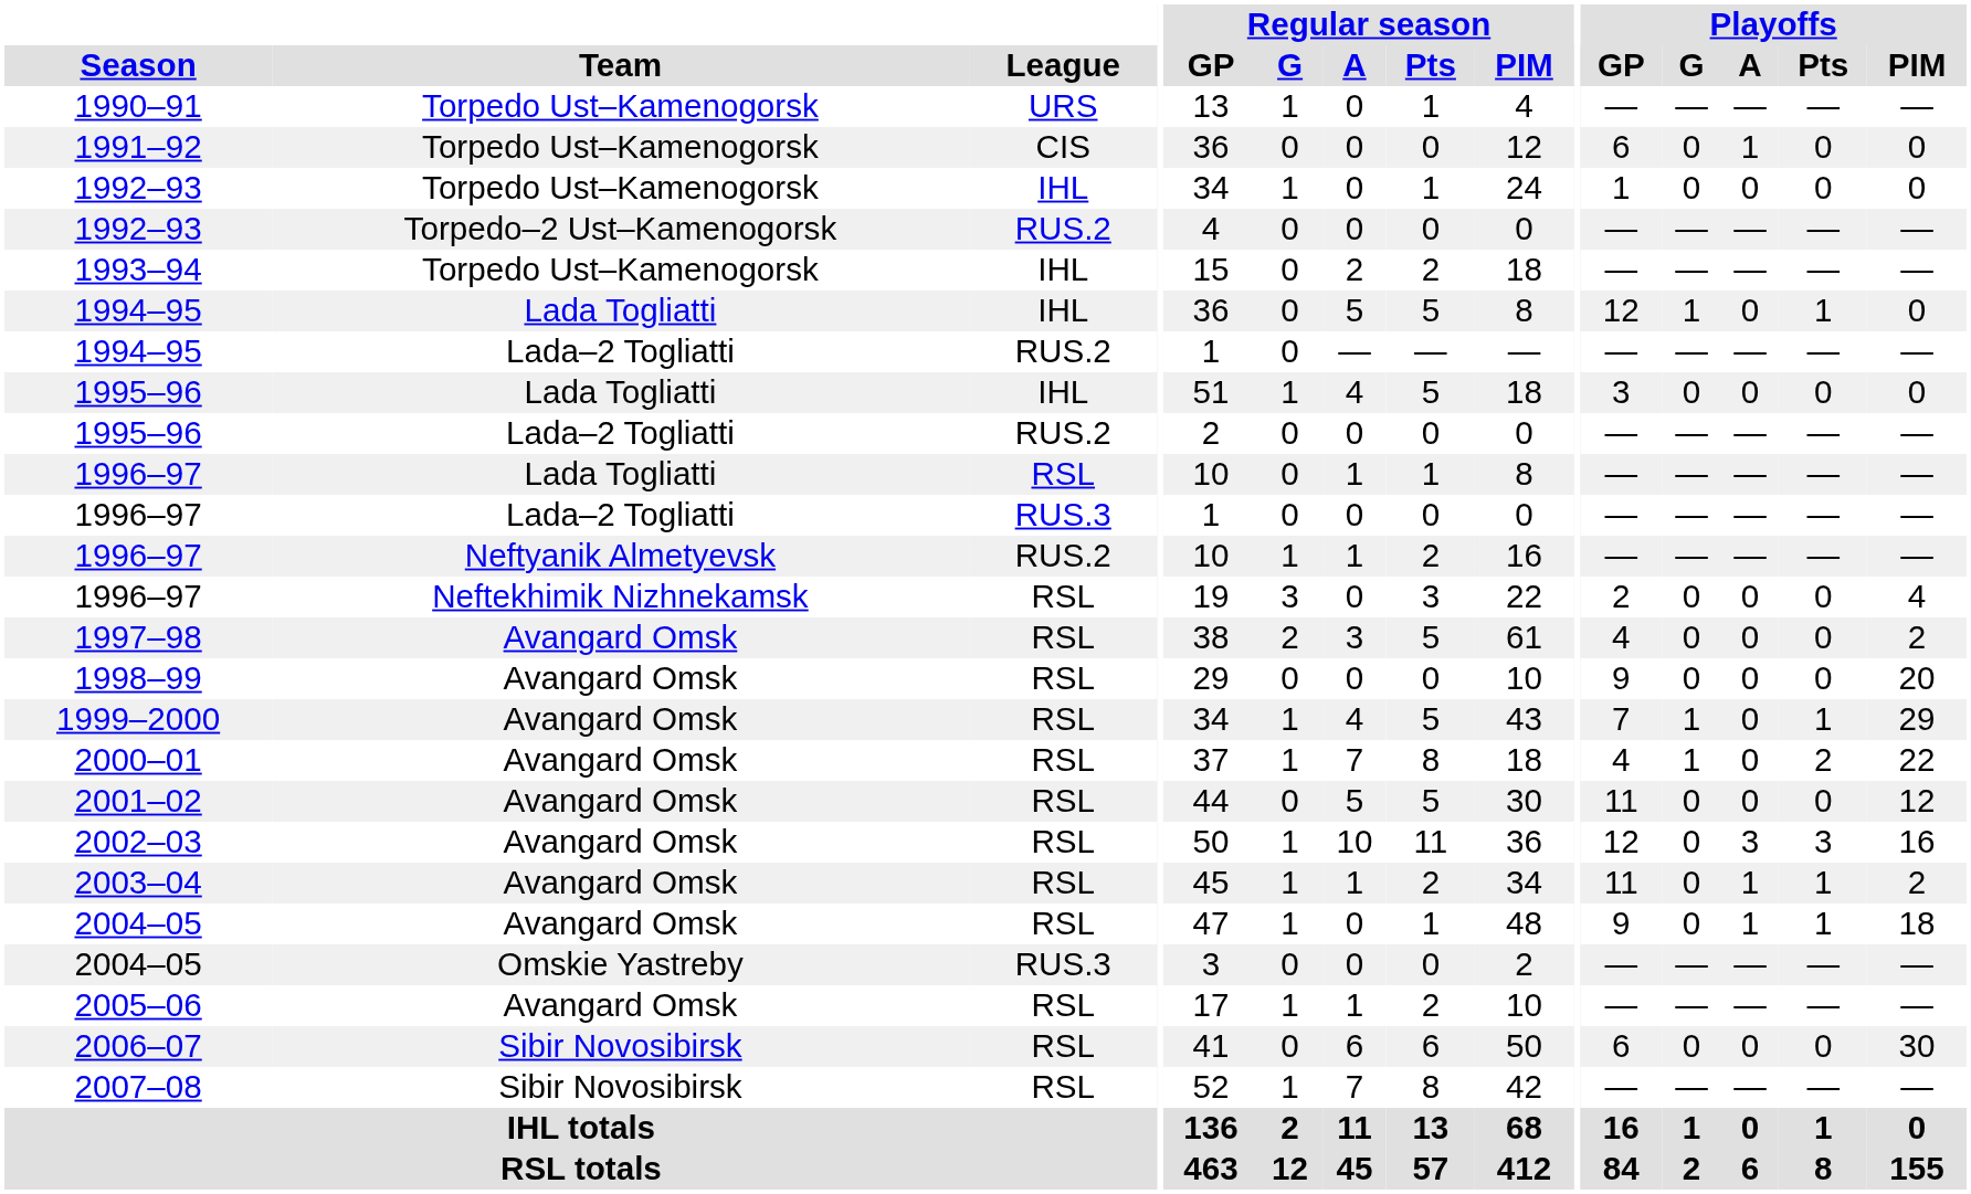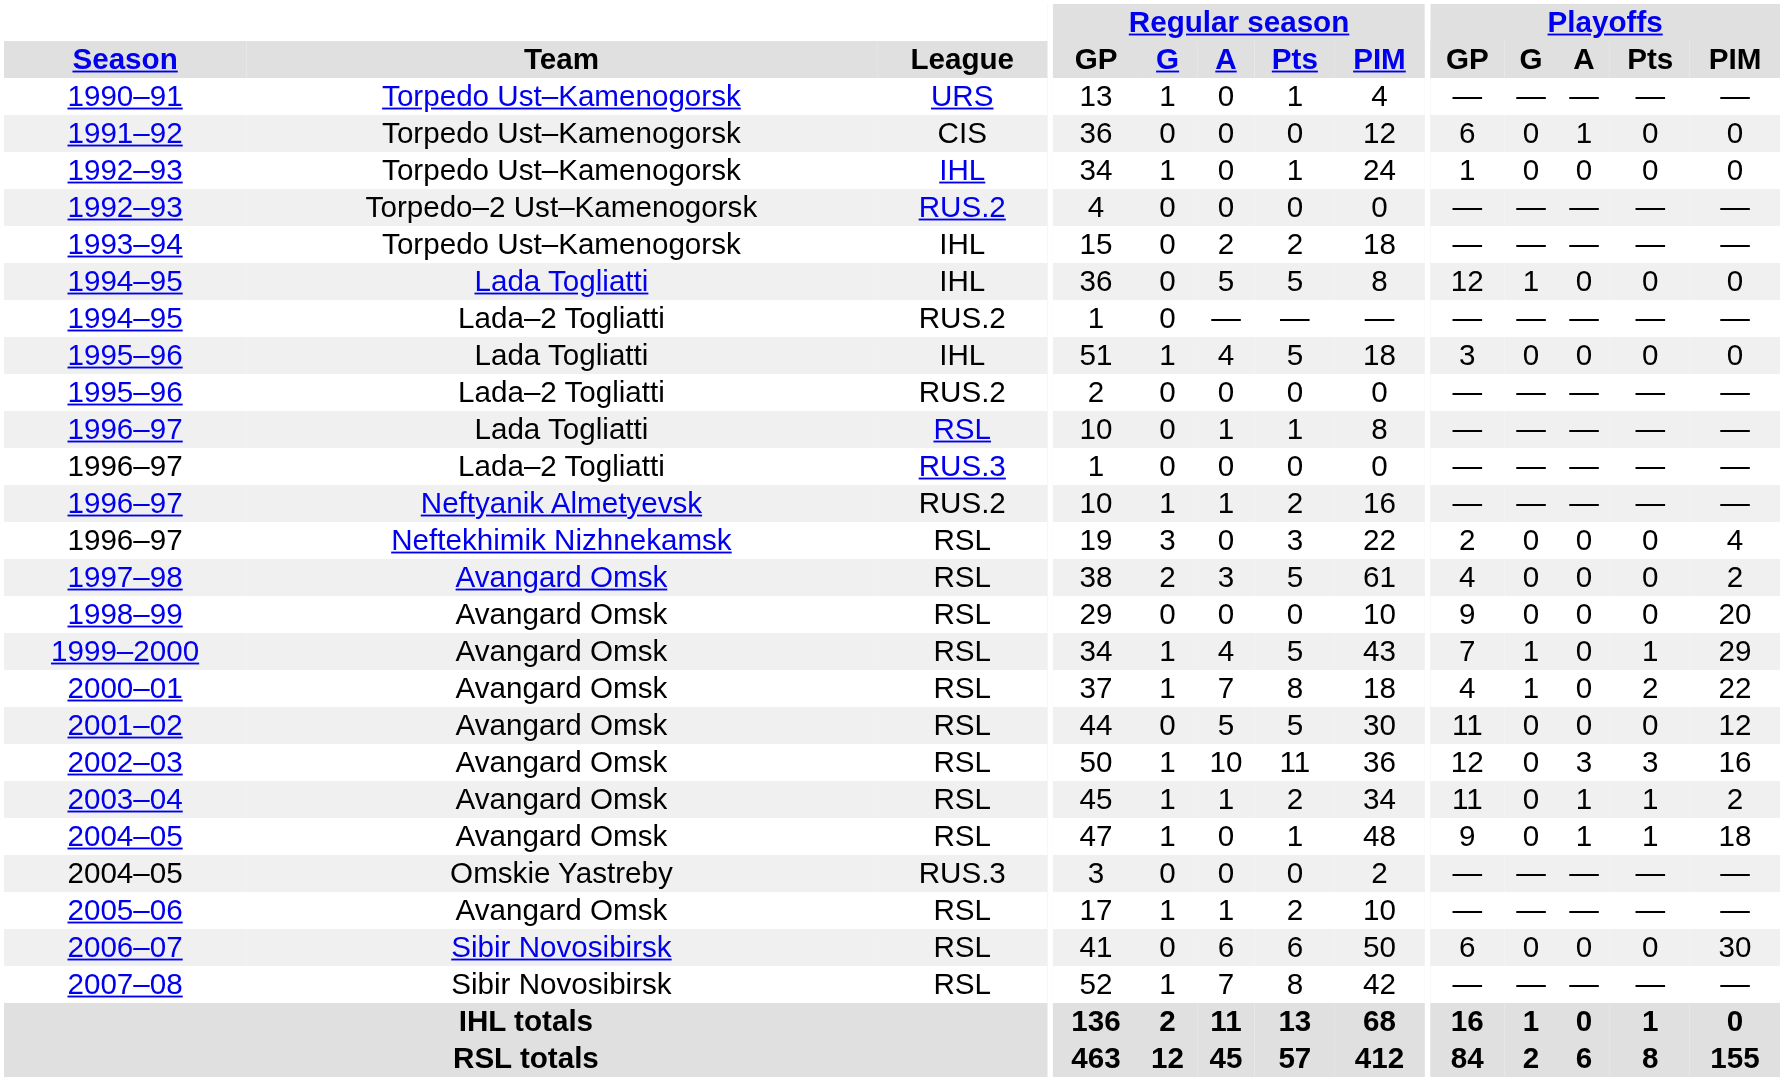1994–95 / Lada Togliatti | Playoffs / Pts: 1 -> 0
